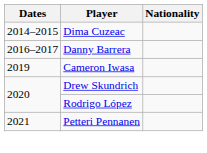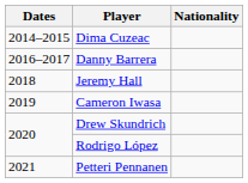+ row: 2018 | Jeremy Hall
